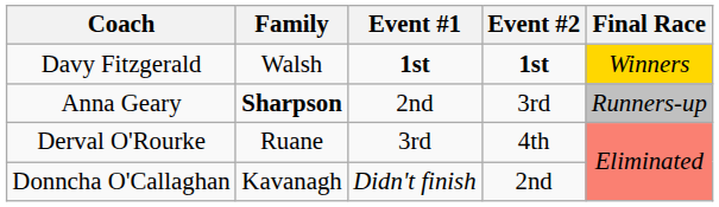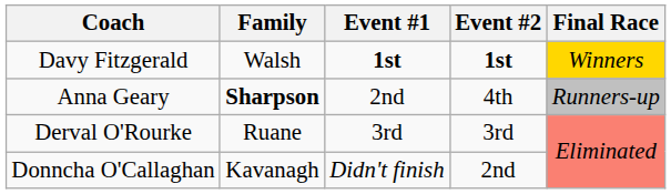Anna Geary | Event #2: 3rd -> 4th
Derval O'Rourke | Event #2: 4th -> 3rd
